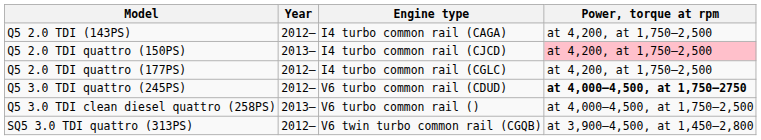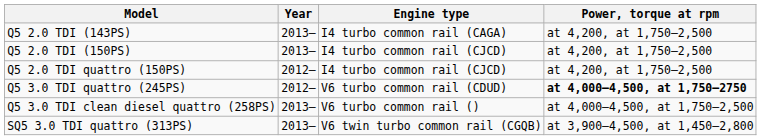Q5 2.0 TDI (143PS) | Year: 2012– -> 2013–
+ row: Q5 2.0 TDI (150PS) | 2013– | I4 turbo common rail (CJCD) | at 4,200, at 1,750–2,500
Q5 2.0 TDI quattro (150PS) | Year: 2013– -> 2012–
Q5 2.0 TDI quattro (150PS) | Power, torque at rpm: pink background -> no background
- row: Q5 2.0 TDI quattro (177PS) | 2012– | I4 turbo common rail (CGLC) | at 4,200, at 1,750–2,500
SQ5 3.0 TDI quattro (313PS) | Year: 2012– -> 2013–
